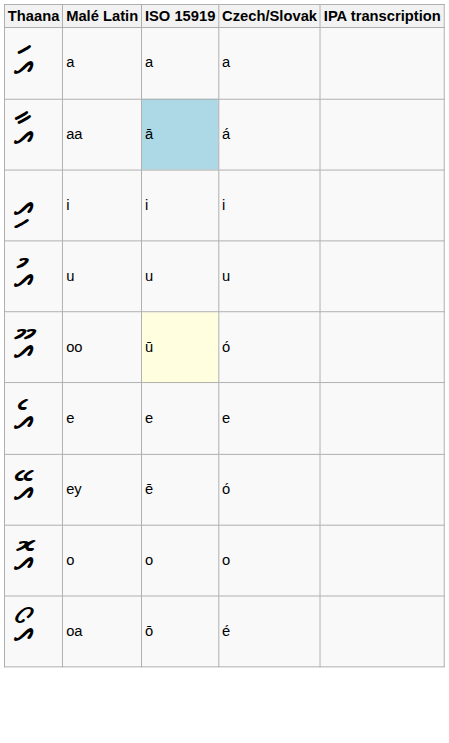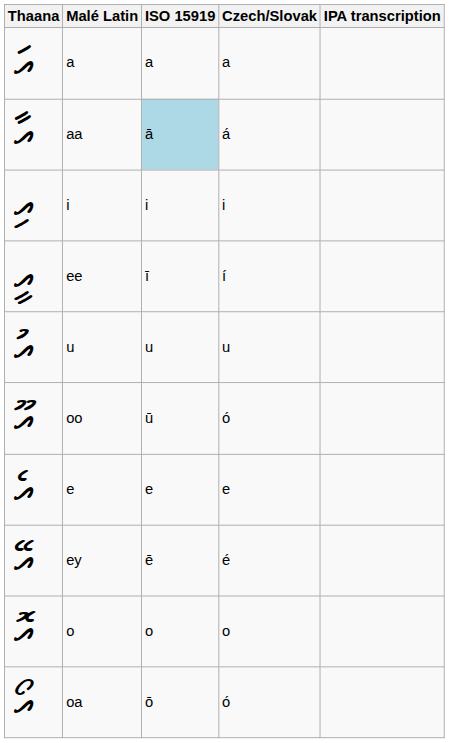+ row: އީ | ee | ī | í
oo | ISO 15919: lightyellow background -> no background
ey | Czech/Slovak: ó -> é
oa | Czech/Slovak: é -> ó
